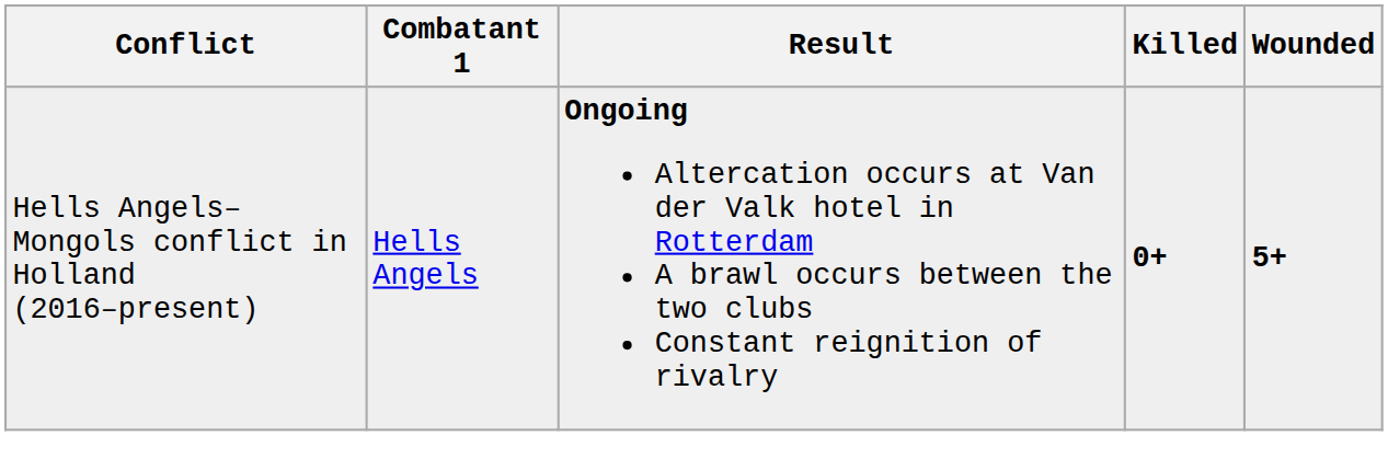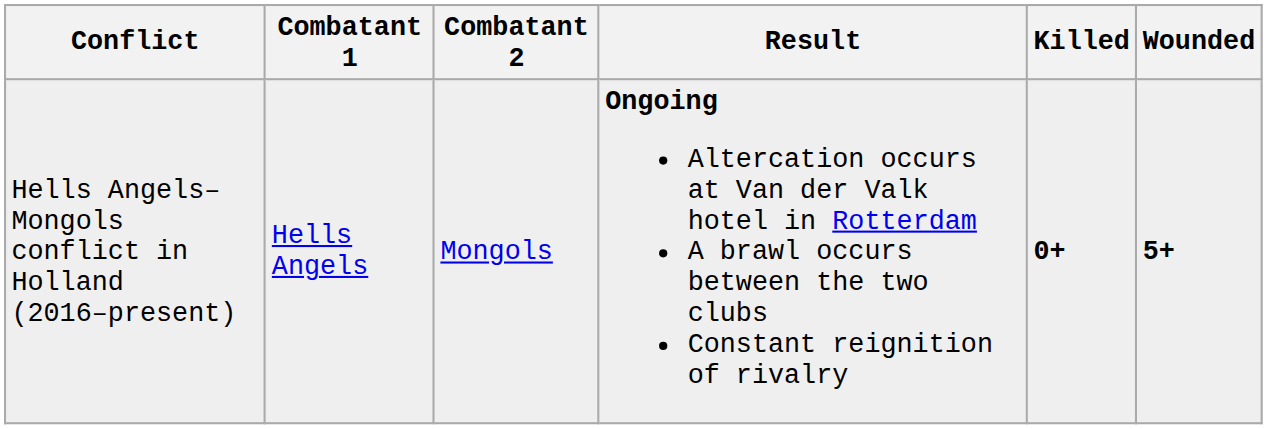+ column: Combatant 2 | Mongols
